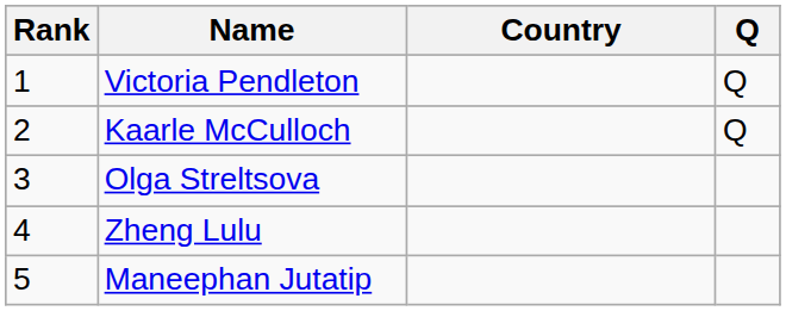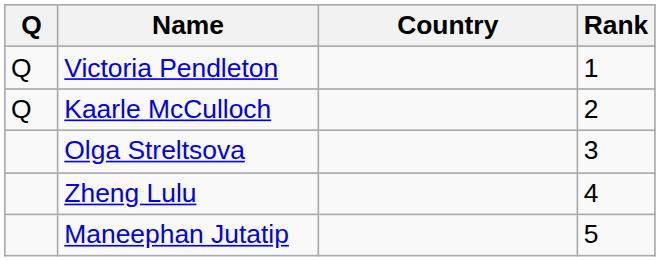columns swapped: Rank <-> Q
